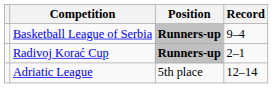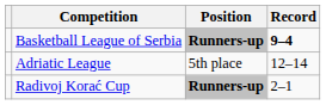Basketball League of Serbia | Record: normal -> bold
rows swapped: Radivoj Korać Cup <-> Adriatic League
